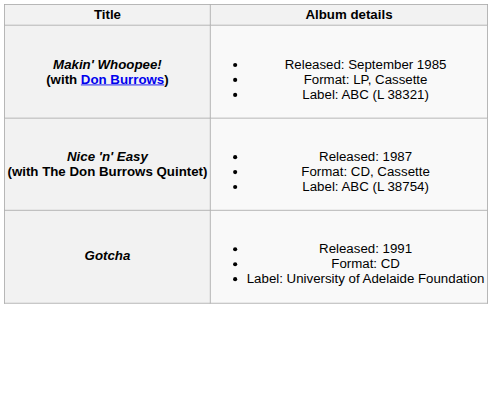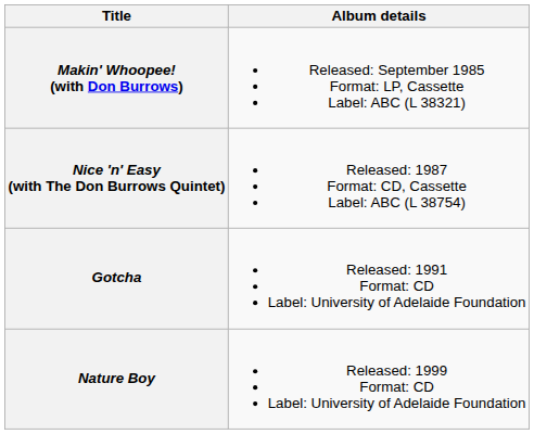+ row: Nature Boy | Released: 1999 Format: CD Label: University of Adelaide Foundation
